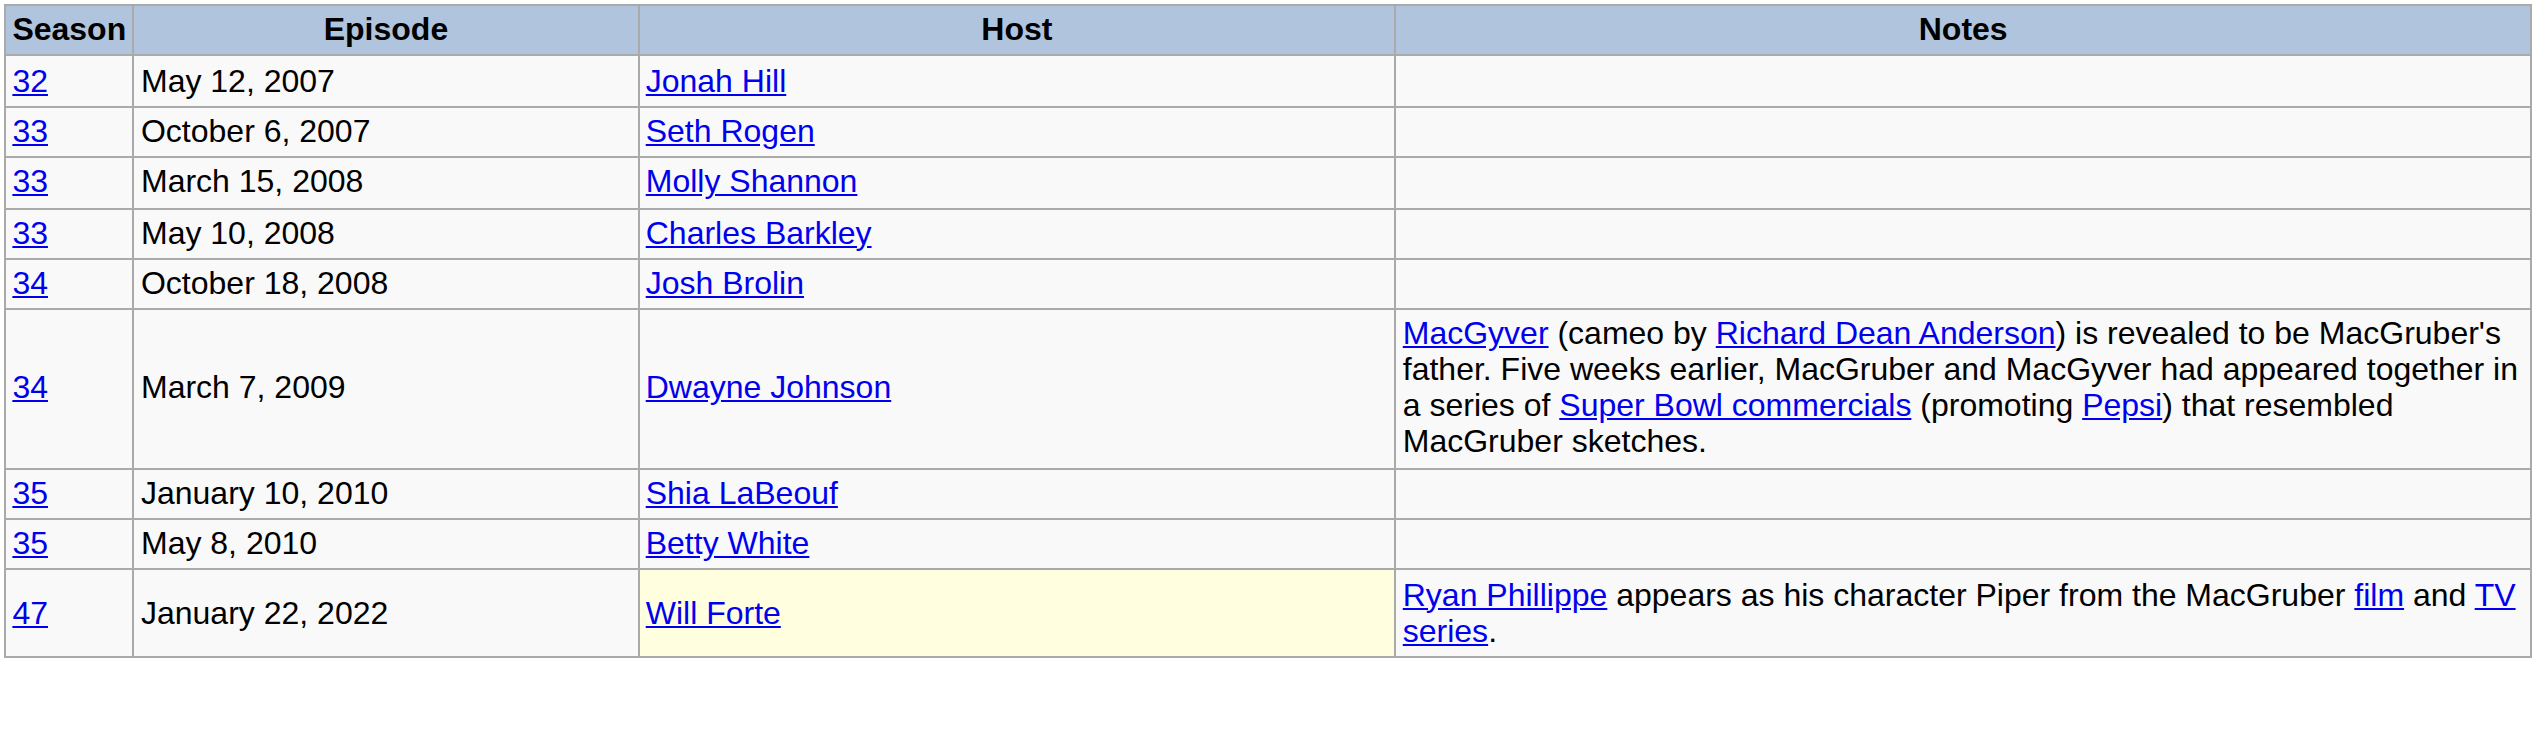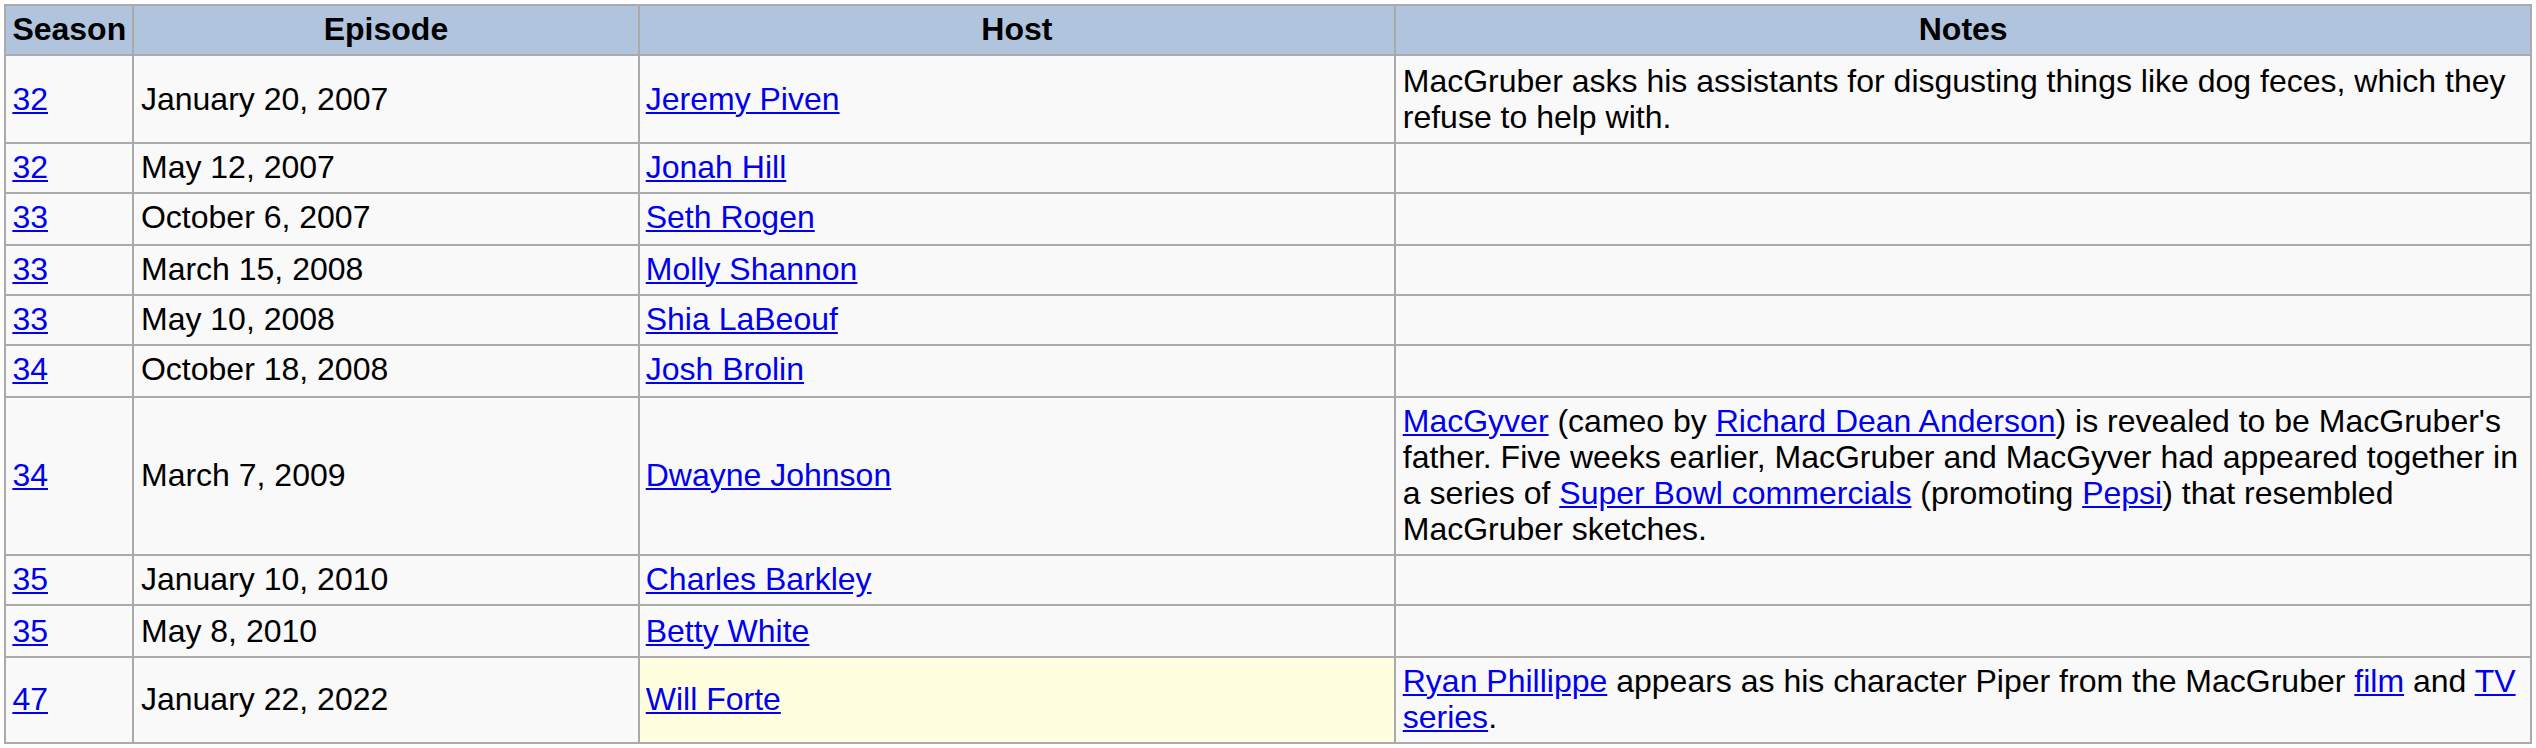+ row: 32 | January 20, 2007 | Jeremy Piven | MacGruber asks his assistants for disgusting things like dog feces, which they refuse to help with.
May 10, 2008 | Host: Charles Barkley -> Shia LaBeouf
January 10, 2010 | Host: Shia LaBeouf -> Charles Barkley
